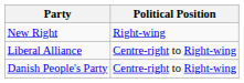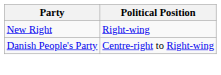- row: Liberal Alliance | Centre-right to Right-wing
